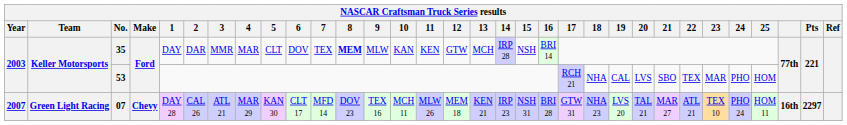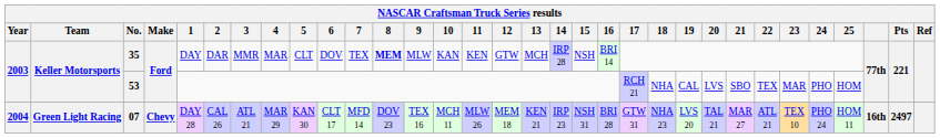07 | Year: 2007 -> 2004
07 | Pts: 2297 -> 2497
